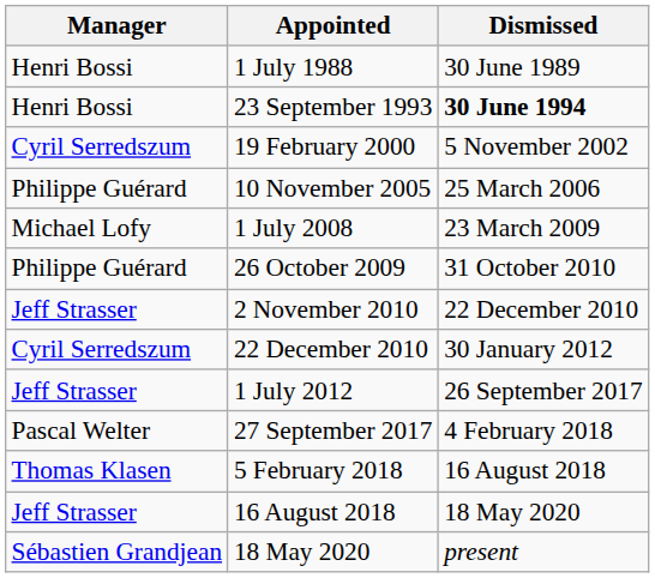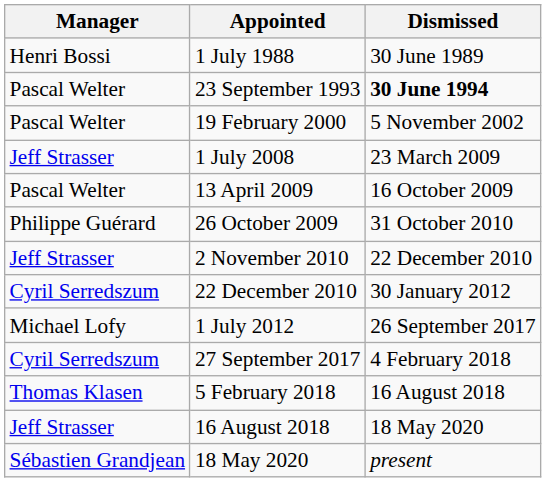23 September 1993 | Manager: Henri Bossi -> Pascal Welter
19 February 2000 | Manager: Cyril Serredszum -> Pascal Welter
- row: Philippe Guérard | 10 November 2005 | 25 March 2006
1 July 2008 | Manager: Michael Lofy -> Jeff Strasser
+ row: Pascal Welter | 13 April 2009 | 16 October 2009
1 July 2012 | Manager: Jeff Strasser -> Michael Lofy
27 September 2017 | Manager: Pascal Welter -> Cyril Serredszum
